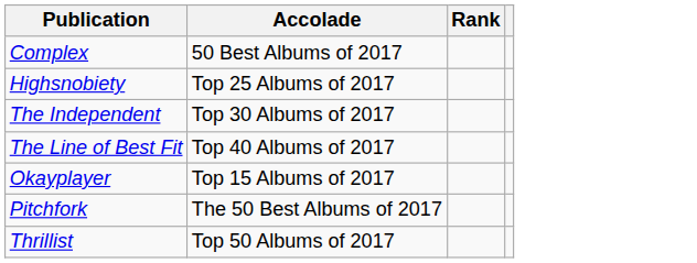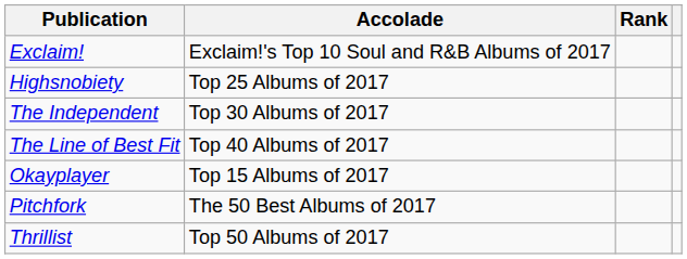- row: Complex | 50 Best Albums of 2017
+ row: Exclaim! | Exclaim!'s Top 10 Soul and R&B Albums of 2017
